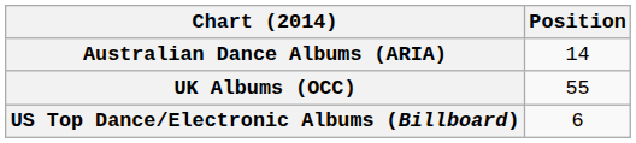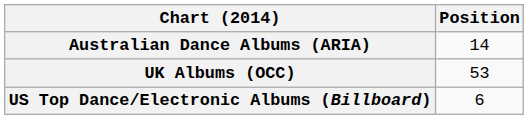UK Albums (OCC) | Position: 55 -> 53
